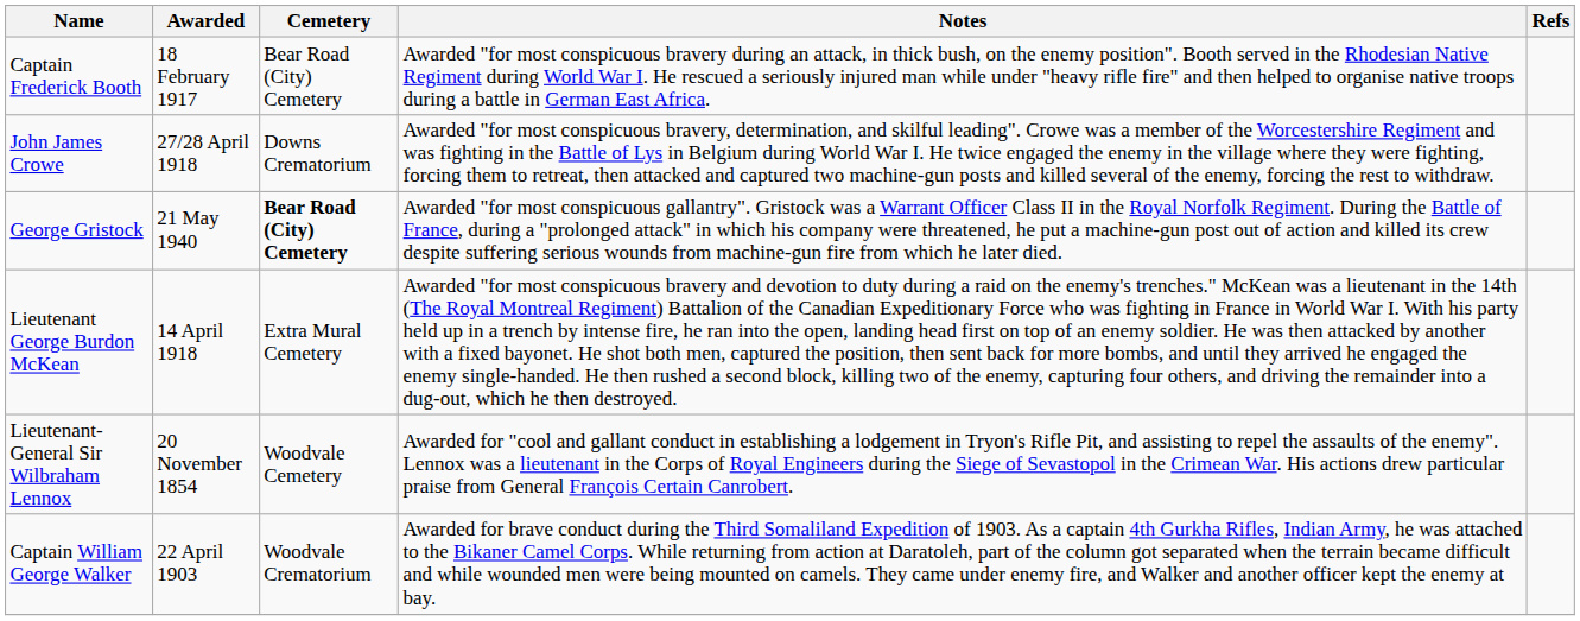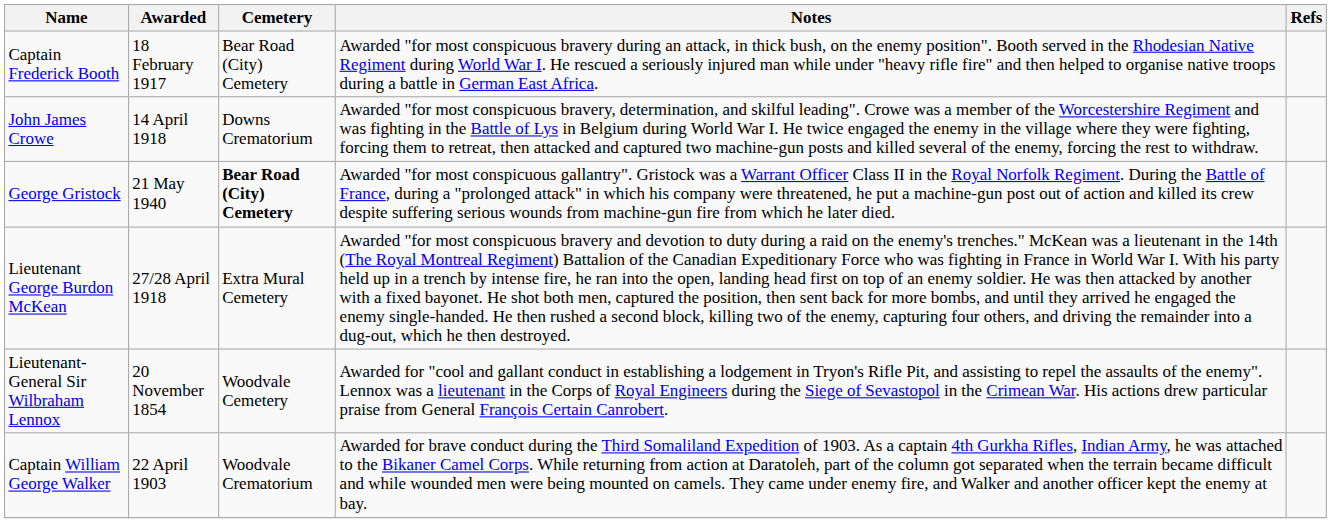John James Crowe | Awarded: 27/28 April 1918 -> 14 April 1918
Lieutenant George Burdon McKean | Awarded: 14 April 1918 -> 27/28 April 1918
